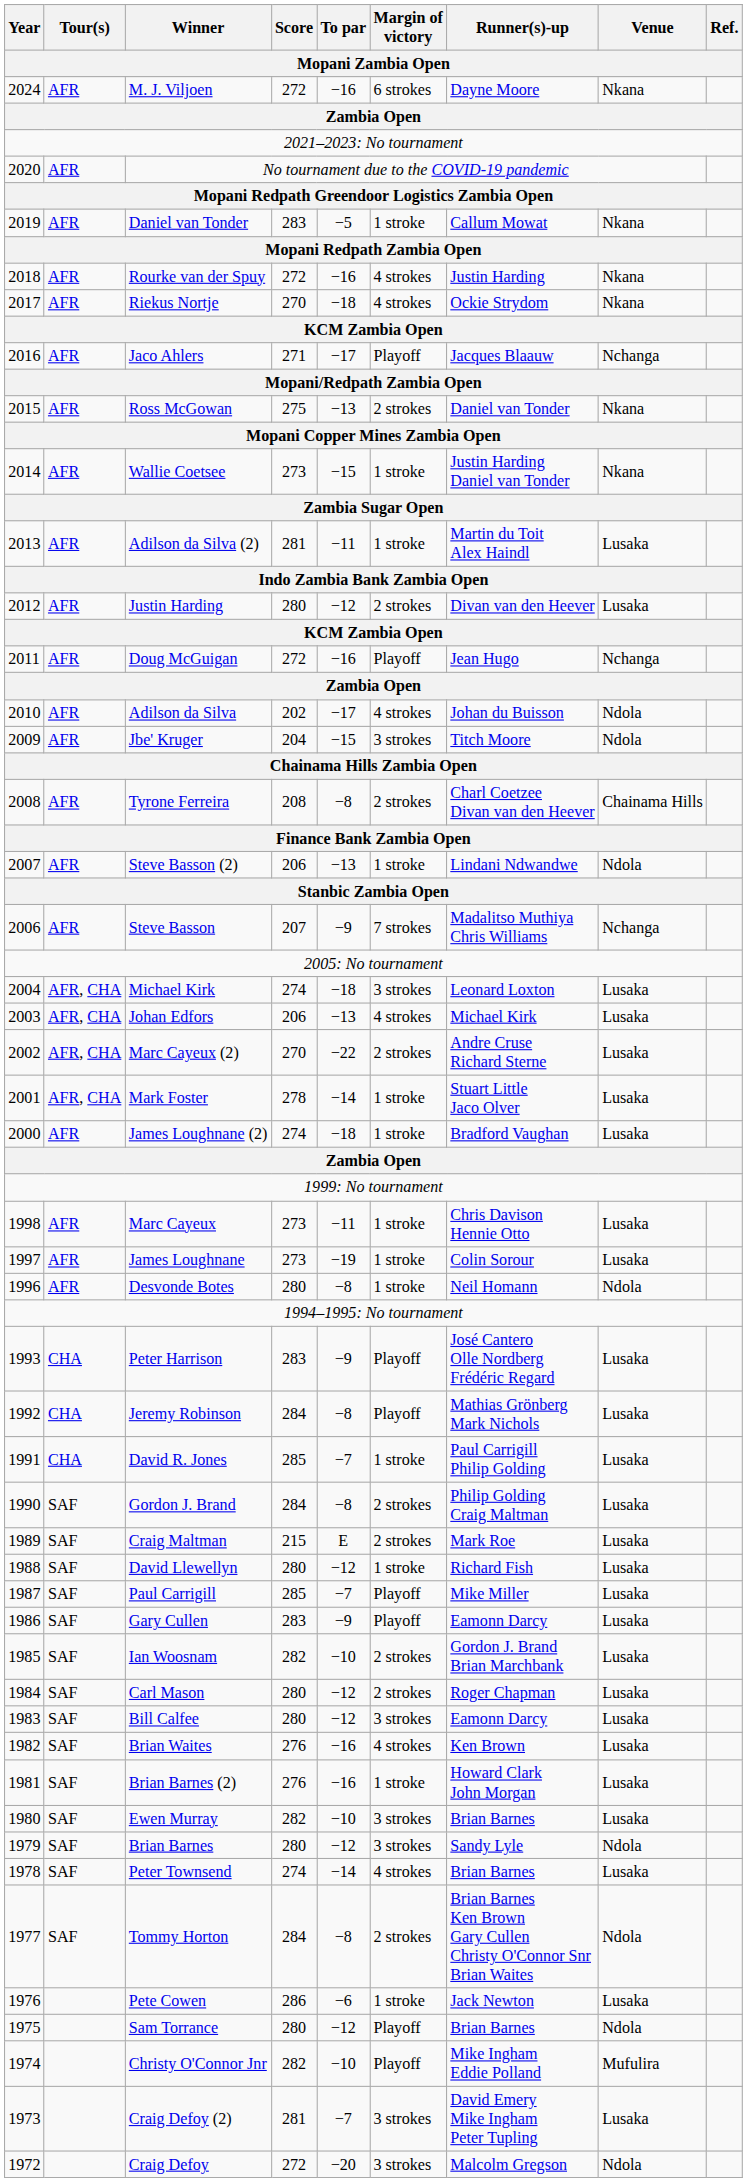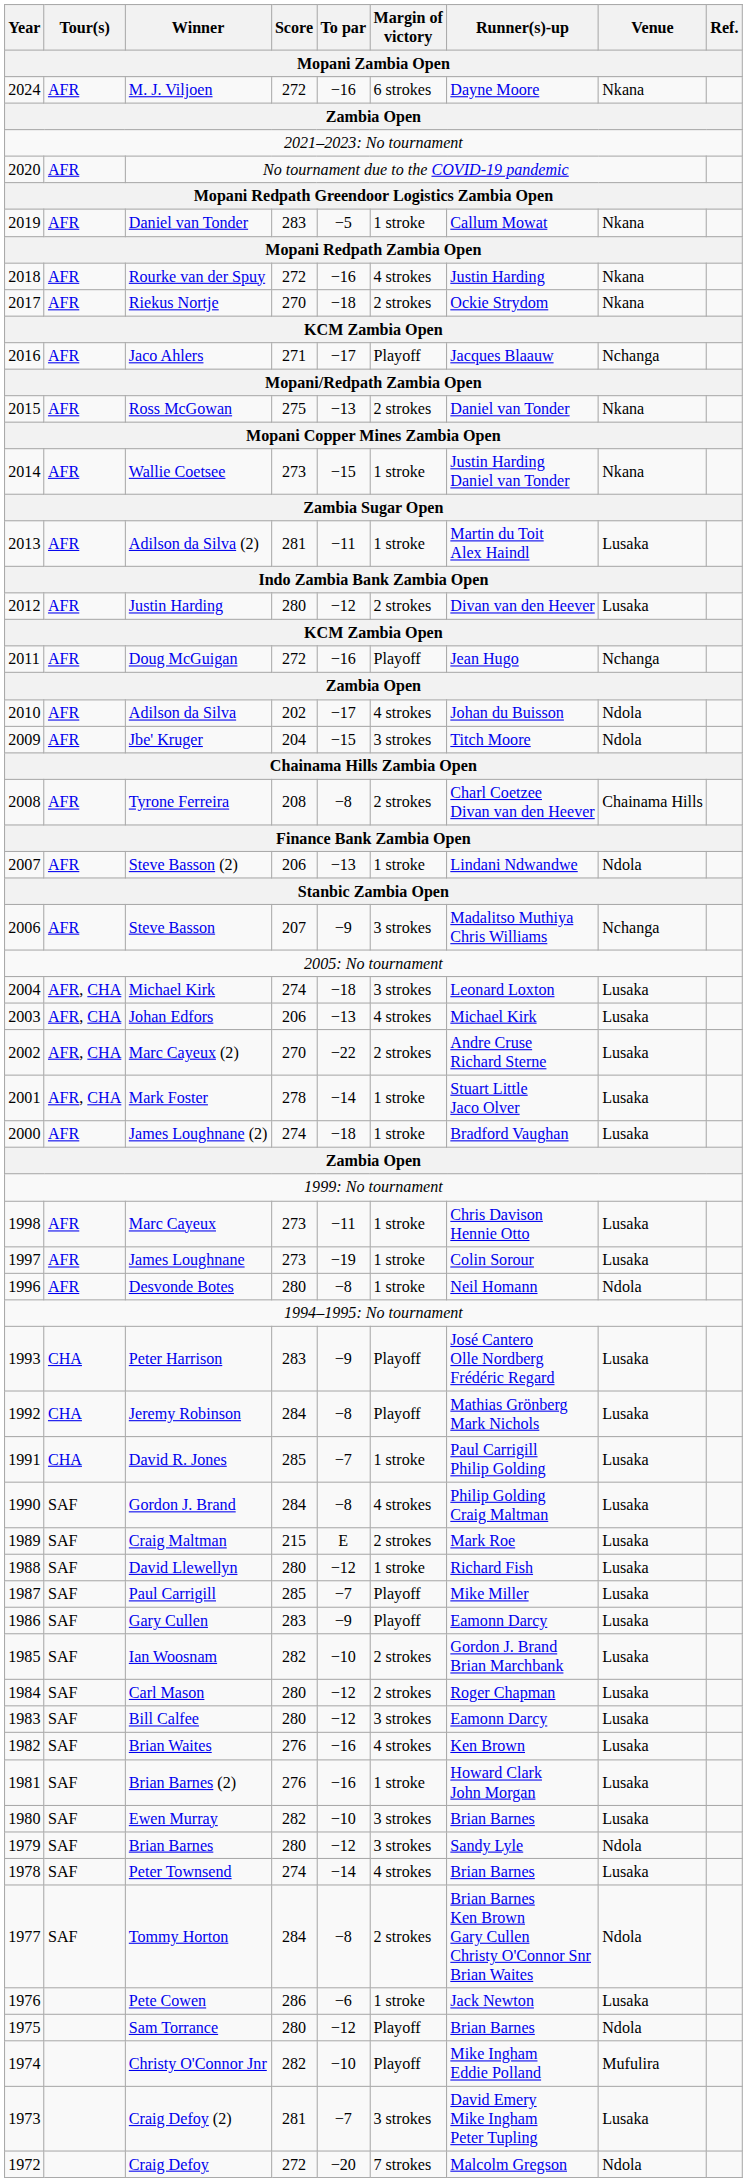Riekus Nortje | Margin of victory: 4 strokes -> 2 strokes
Steve Basson | Margin of victory: 7 strokes -> 3 strokes
Gordon J. Brand | Margin of victory: 2 strokes -> 4 strokes
Craig Defoy | Margin of victory: 3 strokes -> 7 strokes
